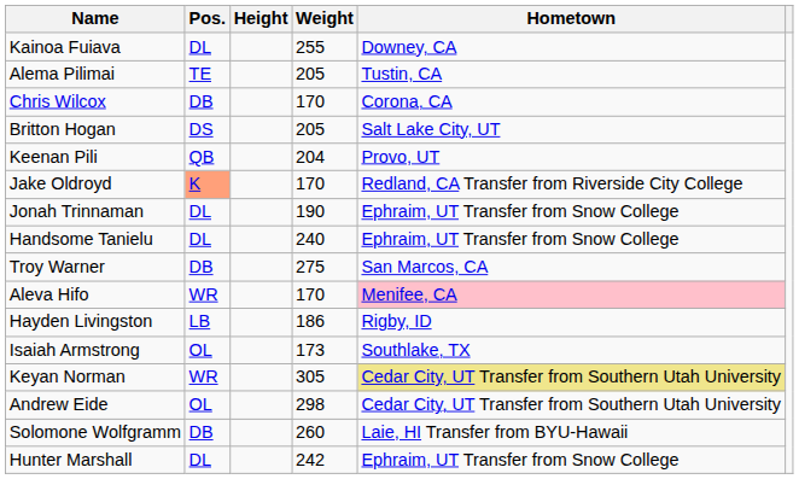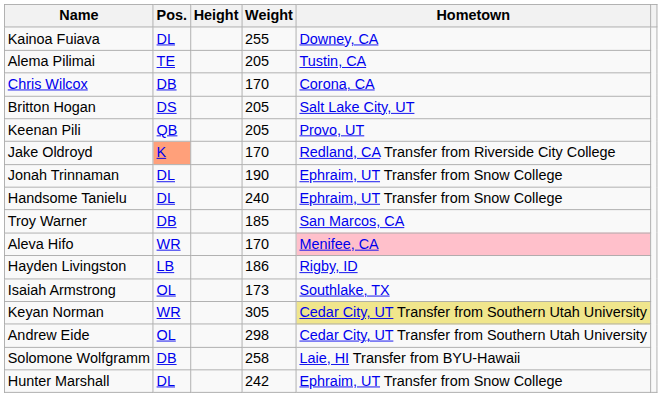Keenan Pili | Weight: 204 -> 205
Troy Warner | Weight: 275 -> 185
Solomone Wolfgramm | Weight: 260 -> 258
